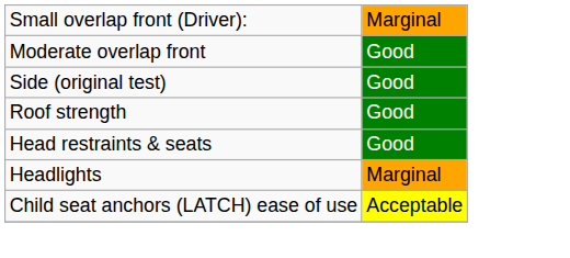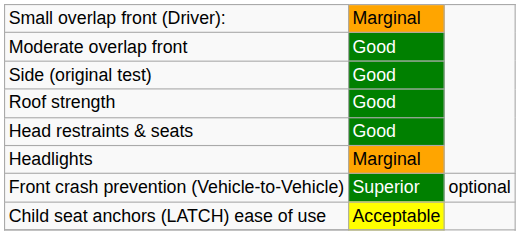+ row: Front crash prevention (Vehicle-to-Vehicle) | Superior | optional
